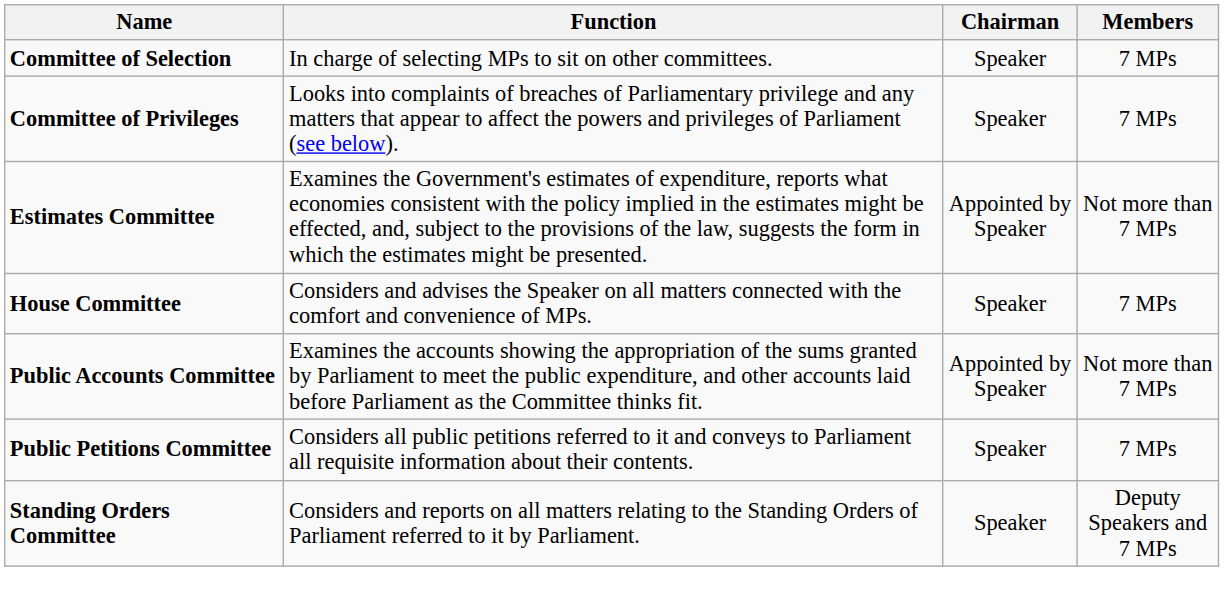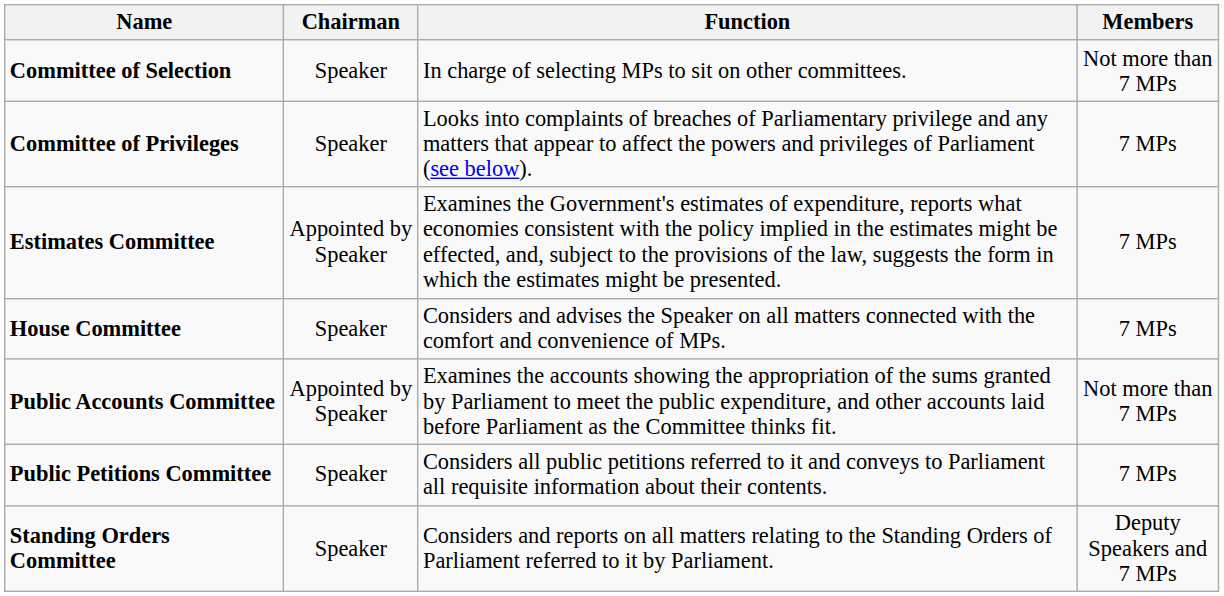columns swapped: Function <-> Chairman
Committee of Selection | Members: 7 MPs -> Not more than 7 MPs
Estimates Committee | Members: Not more than 7 MPs -> 7 MPs
